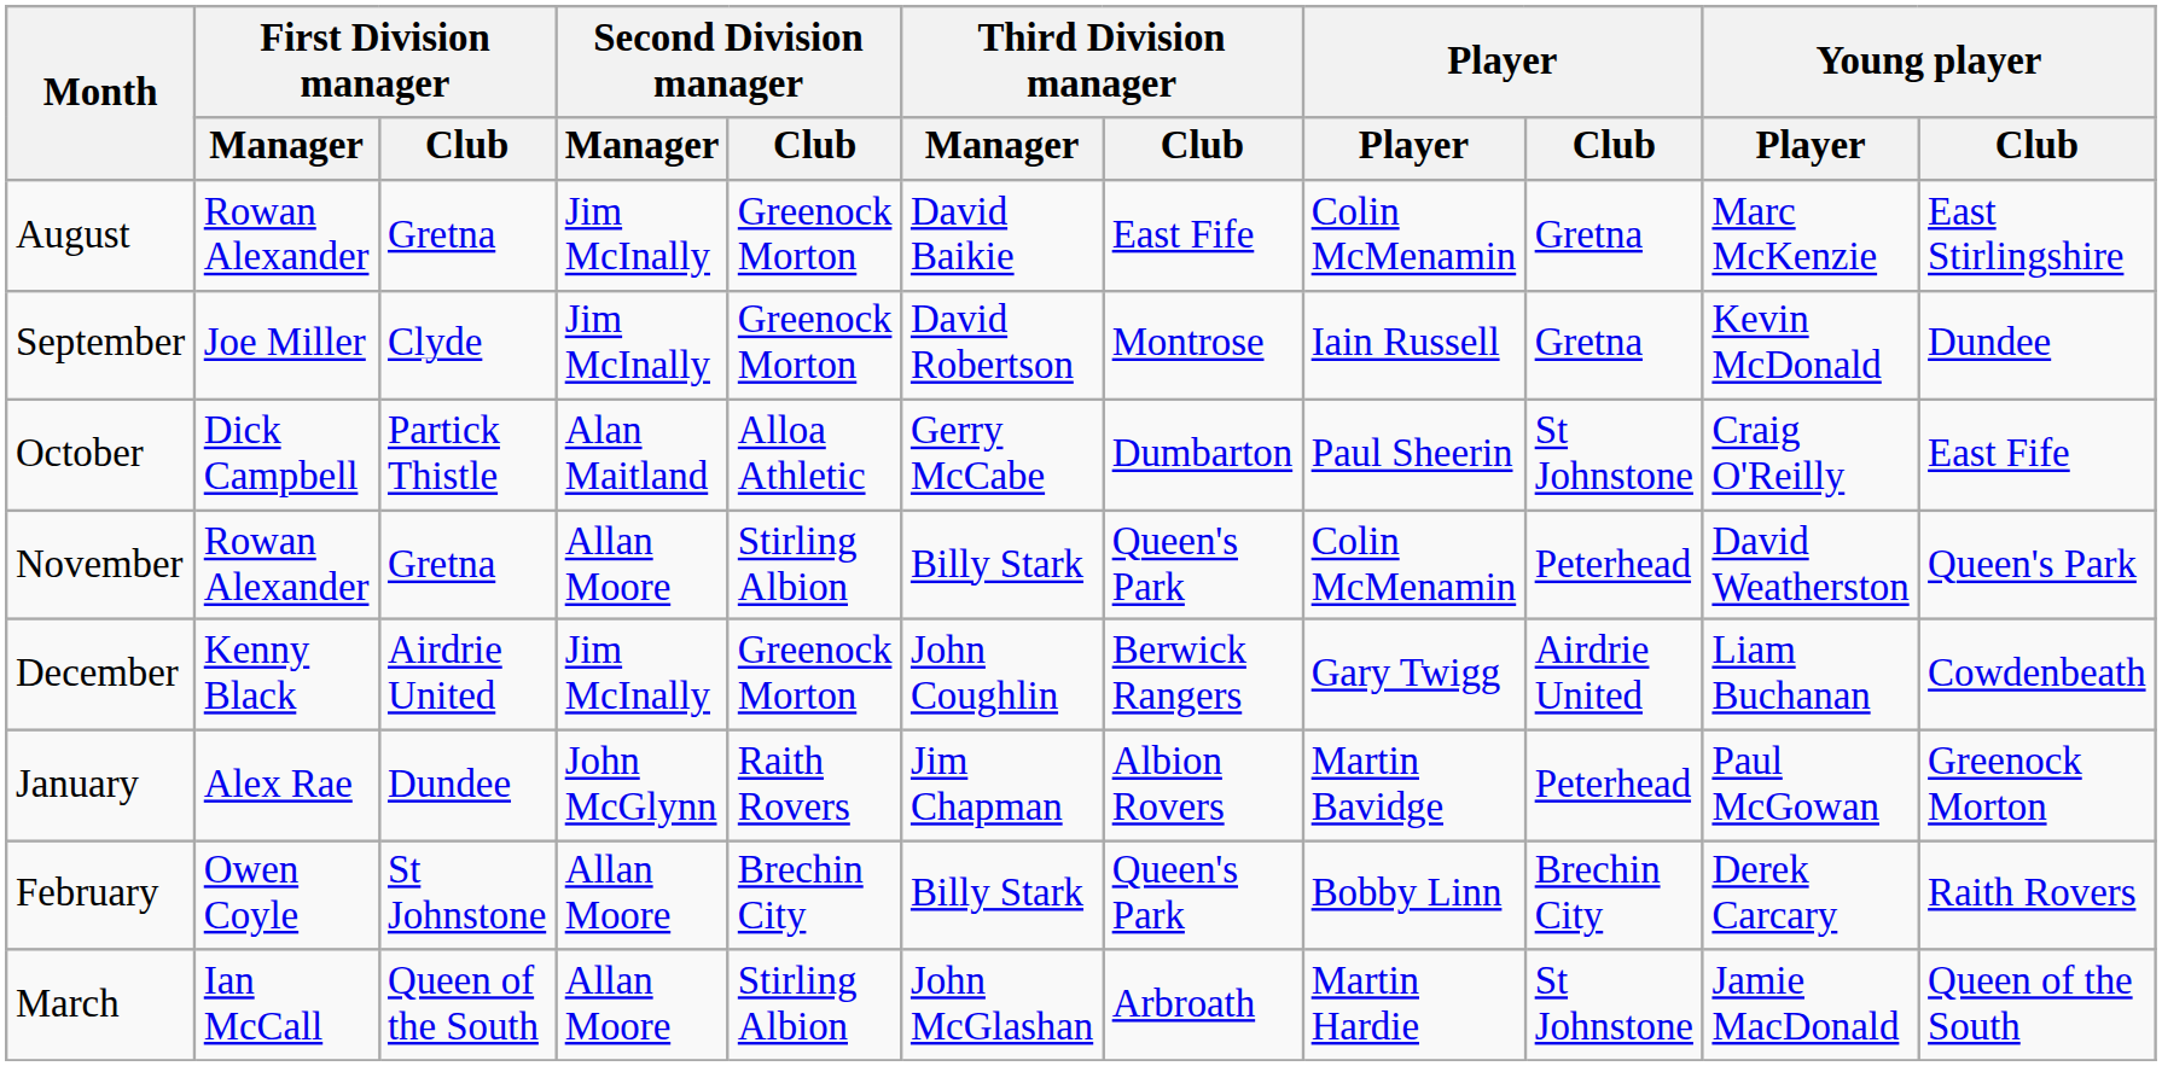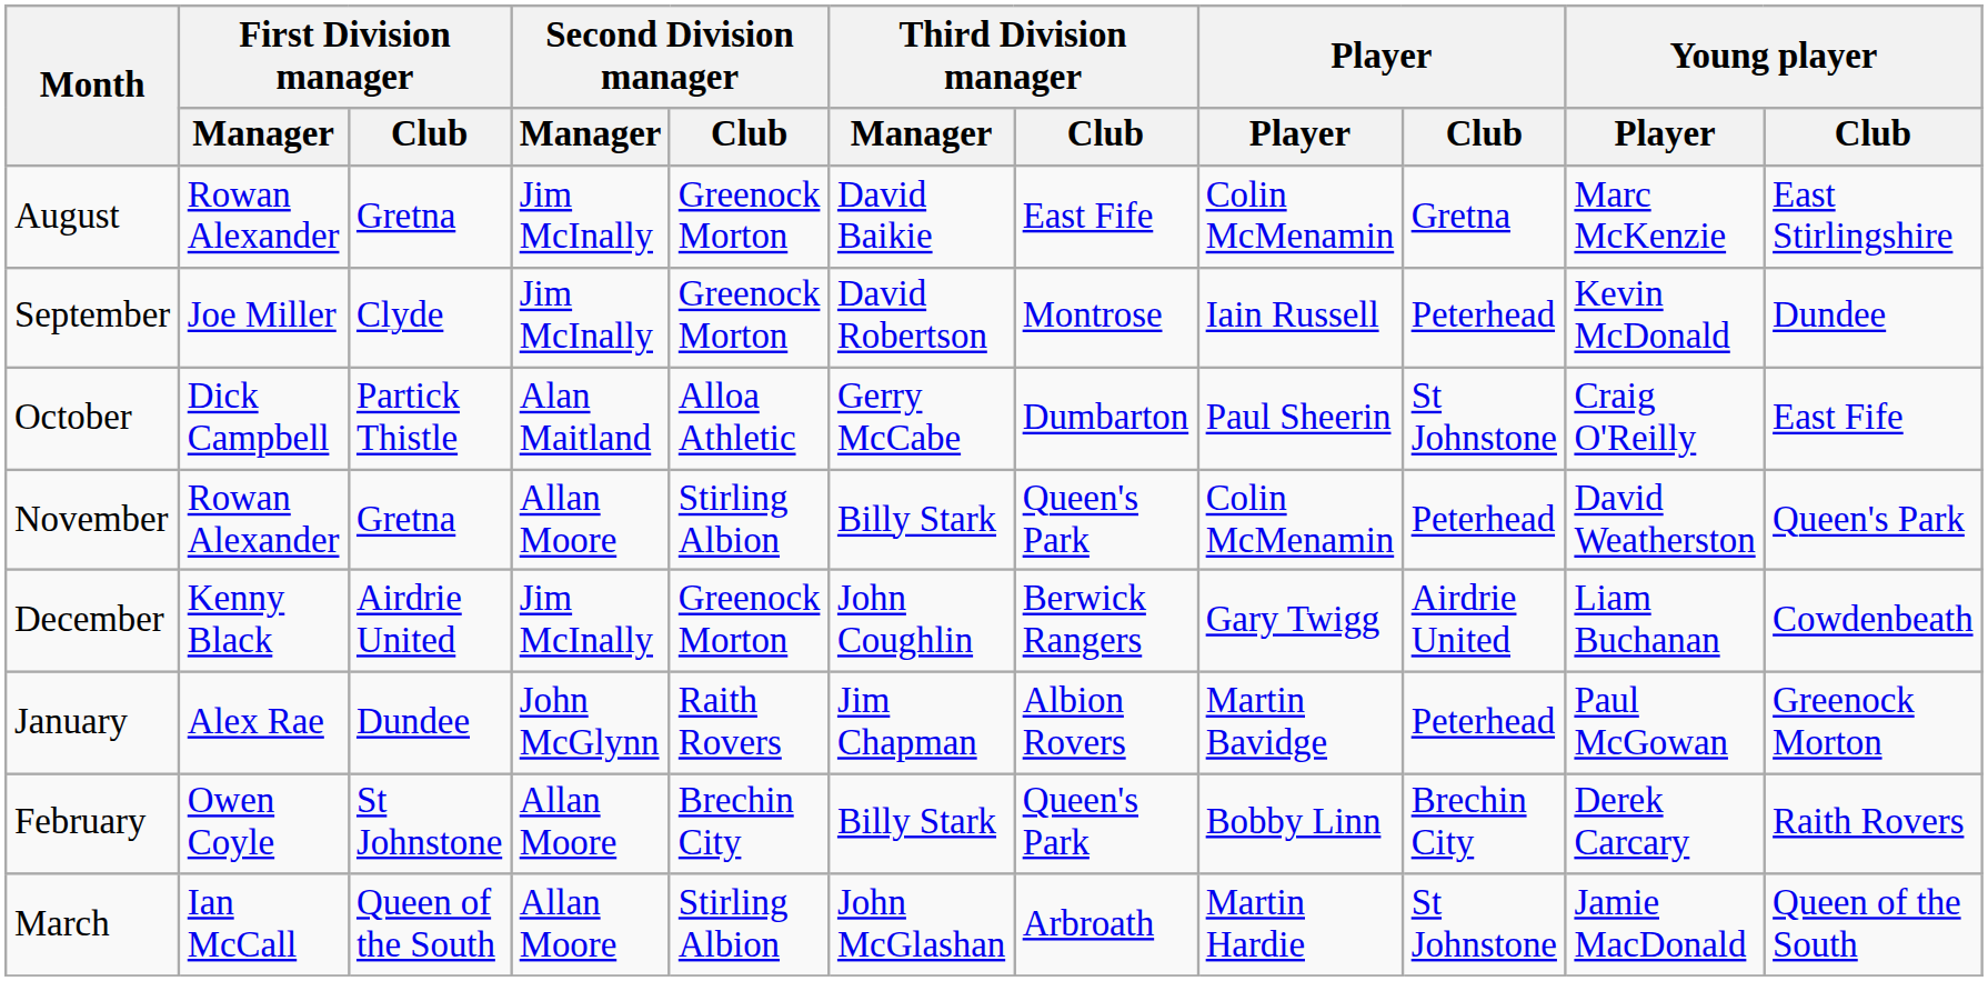September | Player / Club: Gretna -> Peterhead
